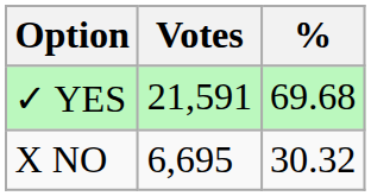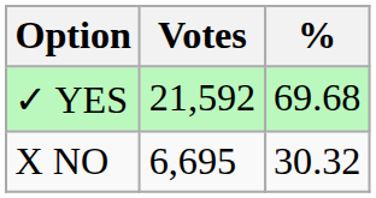✓ YES | Votes: 21,591 -> 21,592
